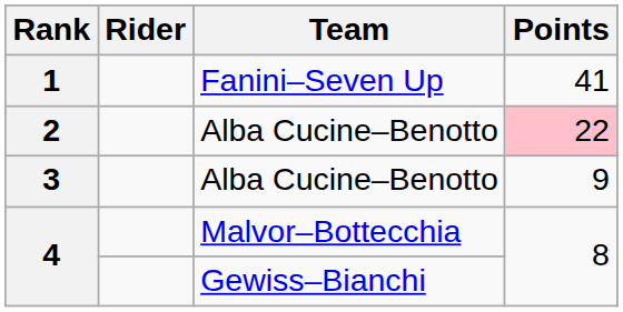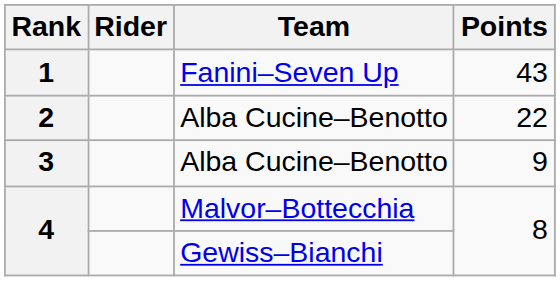1 | Points: 41 -> 43
2 | Points: pink background -> no background
